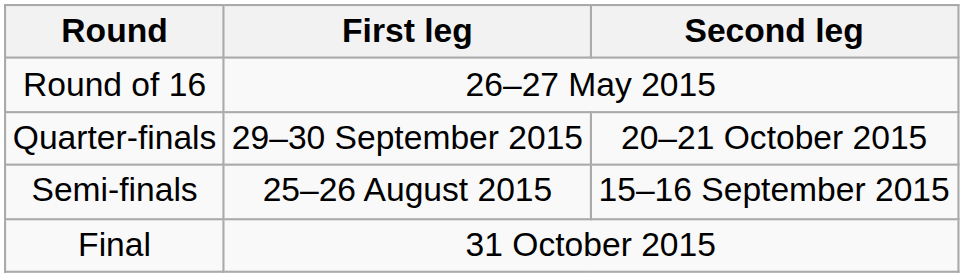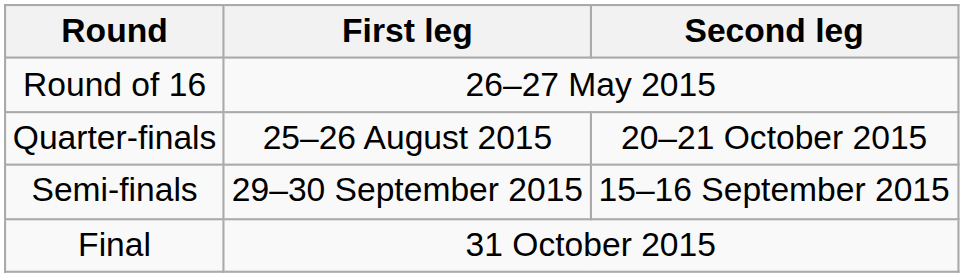Quarter-finals | First leg: 29–30 September 2015 -> 25–26 August 2015
Semi-finals | First leg: 25–26 August 2015 -> 29–30 September 2015
